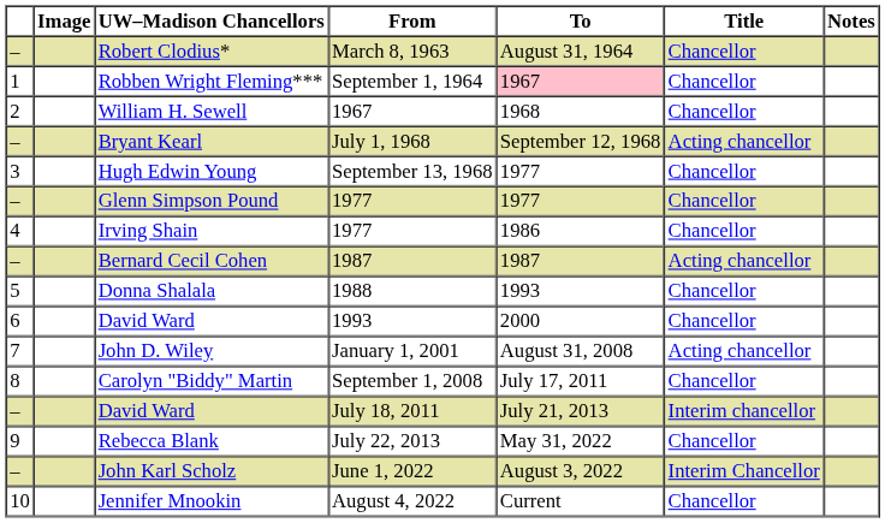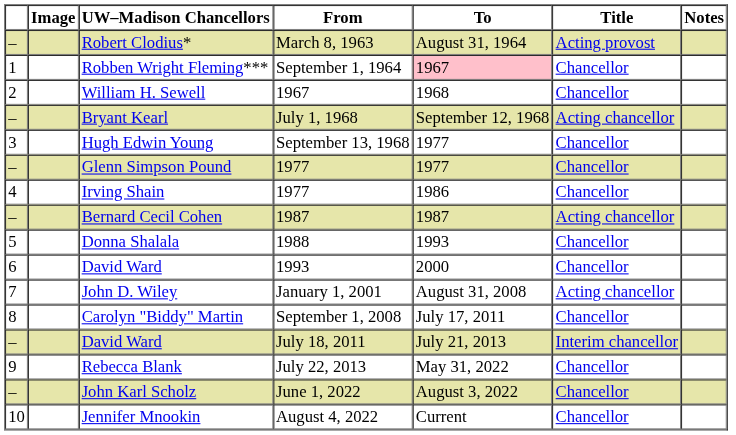Robert Clodius* | Title: Chancellor -> Acting provost
John Karl Scholz | Title: Interim Chancellor -> Chancellor
